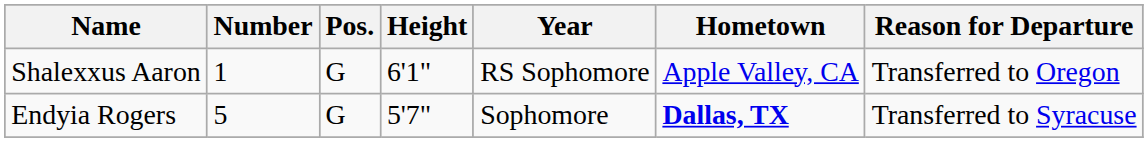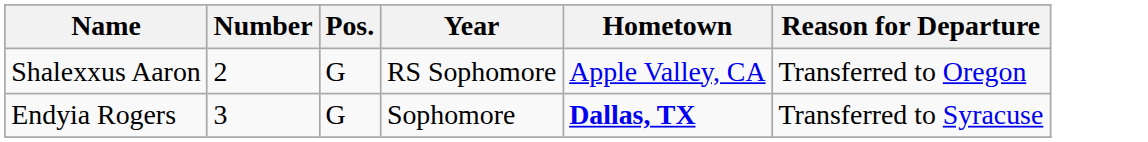- column: Height | 6'1" | 5'7"
Shalexxus Aaron | Number: 1 -> 2
Endyia Rogers | Number: 5 -> 3
